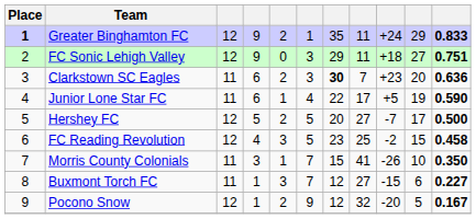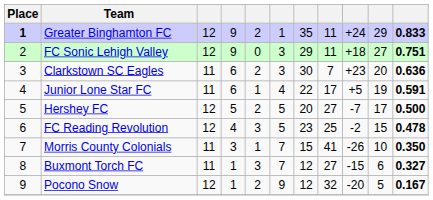Clarkstown SC Eagles | column 7: bold -> normal
Junior Lone Star FC | column 11: 0.590 -> 0.591
FC Reading Revolution | column 11: 0.458 -> 0.478
Buxmont Torch FC | column 11: 0.227 -> 0.327
